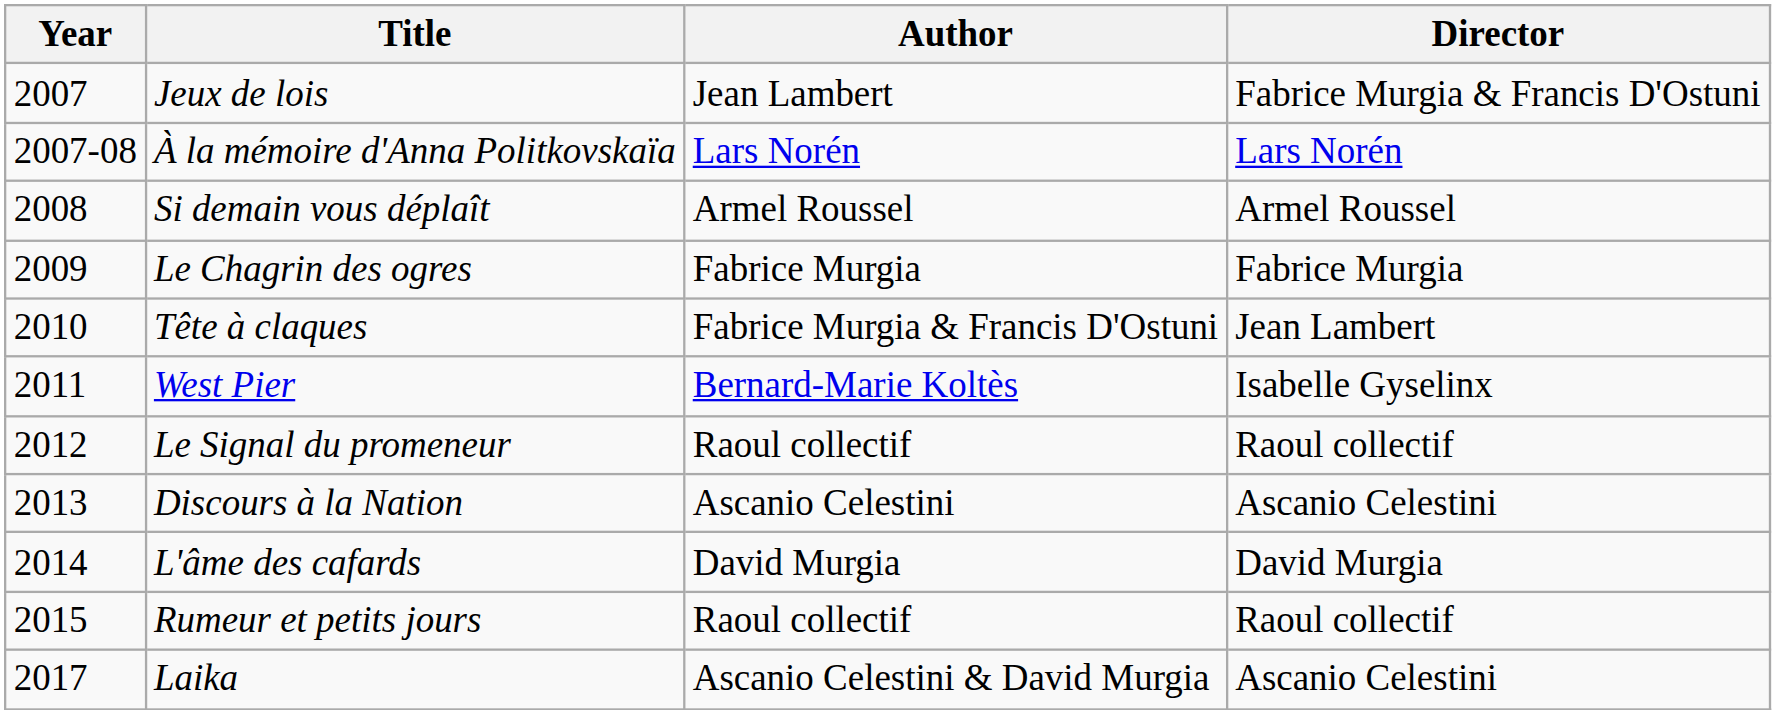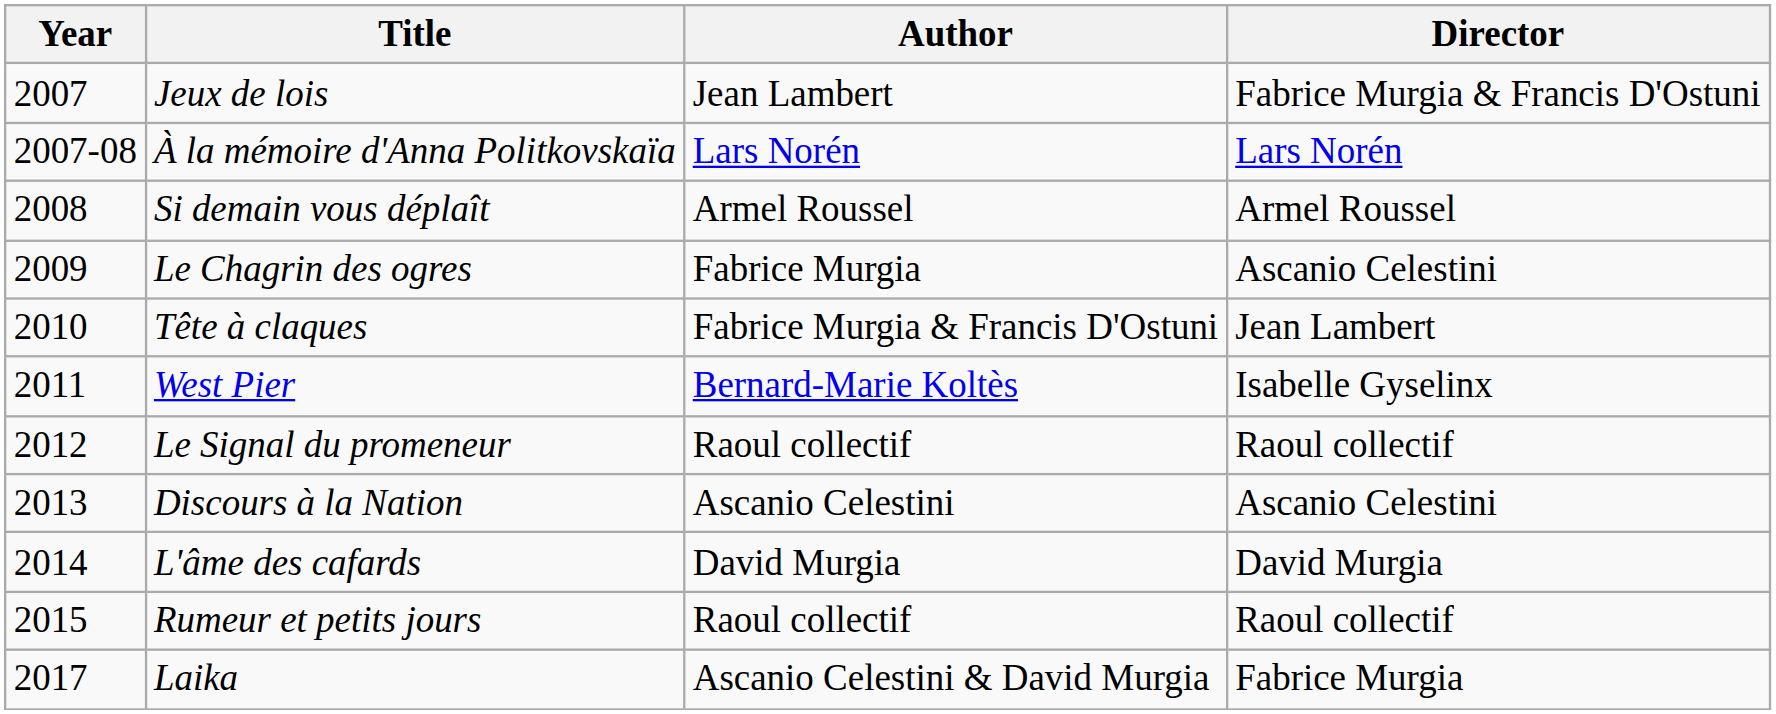Le Chagrin des ogres | Director: Fabrice Murgia -> Ascanio Celestini
Laika | Director: Ascanio Celestini -> Fabrice Murgia
